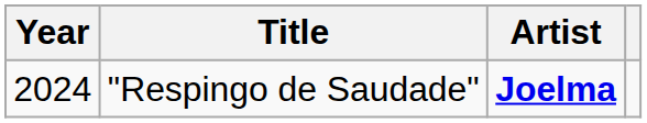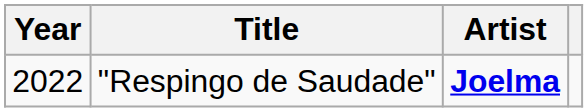"Respingo de Saudade" | Year: 2024 -> 2022
